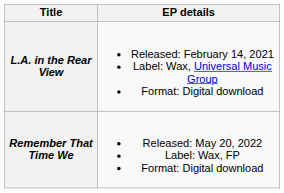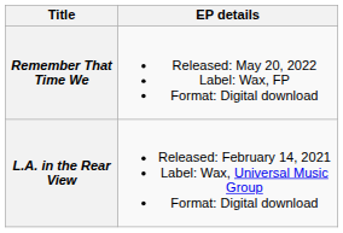rows swapped: L.A. in the Rear View <-> Remember That Time We
